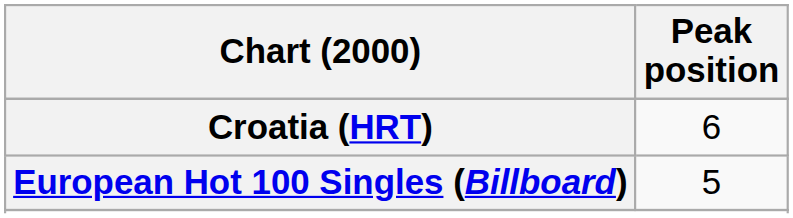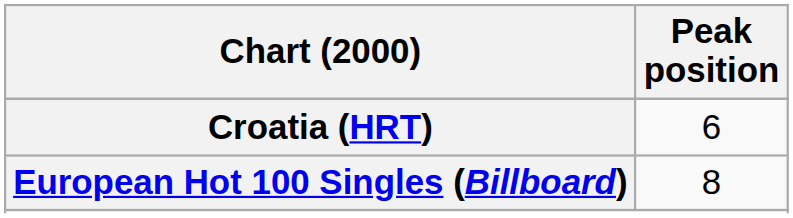European Hot 100 Singles (Billboard) | Peak position: 5 -> 8
